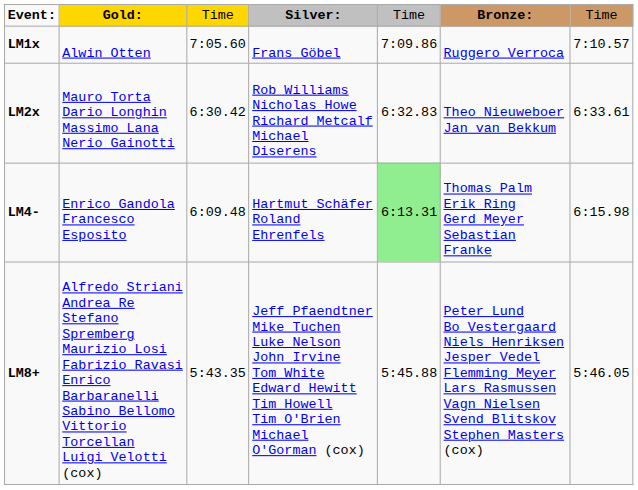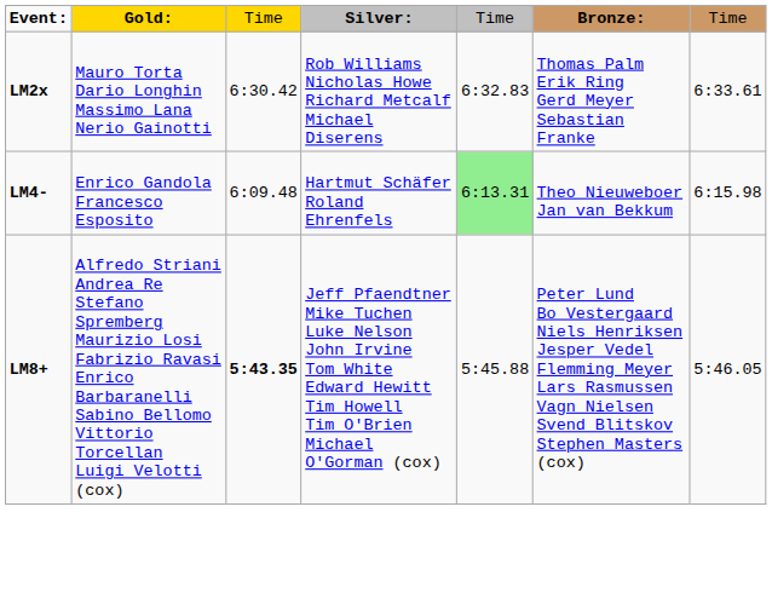- row: LM1x | Alwin Otten | 7:05.60 | Frans Göbel | 7:09.86 | Ruggero Verroca | 7:10.57
LM2x | column 6: Theo Nieuweboer Jan van Bekkum -> Thomas Palm Erik Ring Gerd Meyer Sebastian Franke
LM4- | column 6: Thomas Palm Erik Ring Gerd Meyer Sebastian Franke -> Theo Nieuweboer Jan van Bekkum
LM8+ | column 3: normal -> bold
